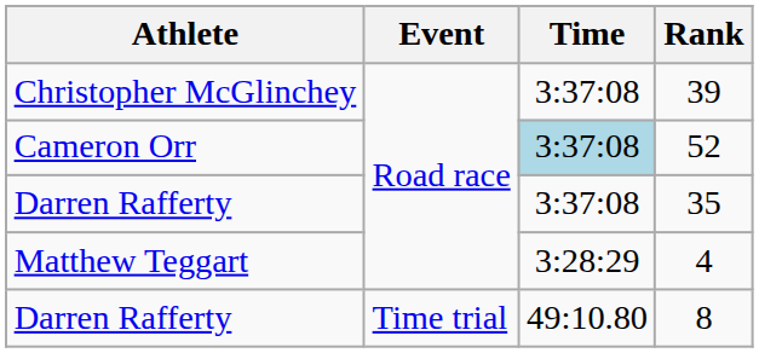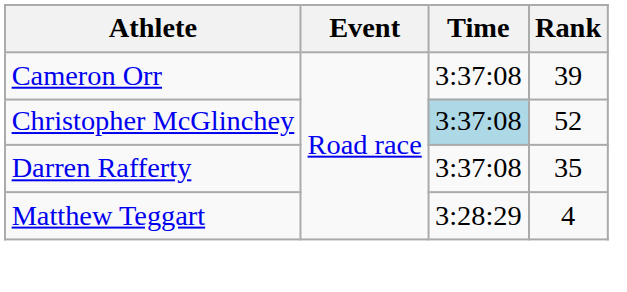39 | Athlete: Christopher McGlinchey -> Cameron Orr
52 | Athlete: Cameron Orr -> Christopher McGlinchey
- row: Darren Rafferty | Time trial | 49:10.80 | 8
